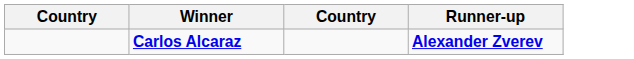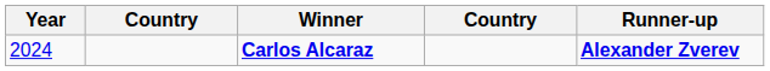+ column: Year | 2024
